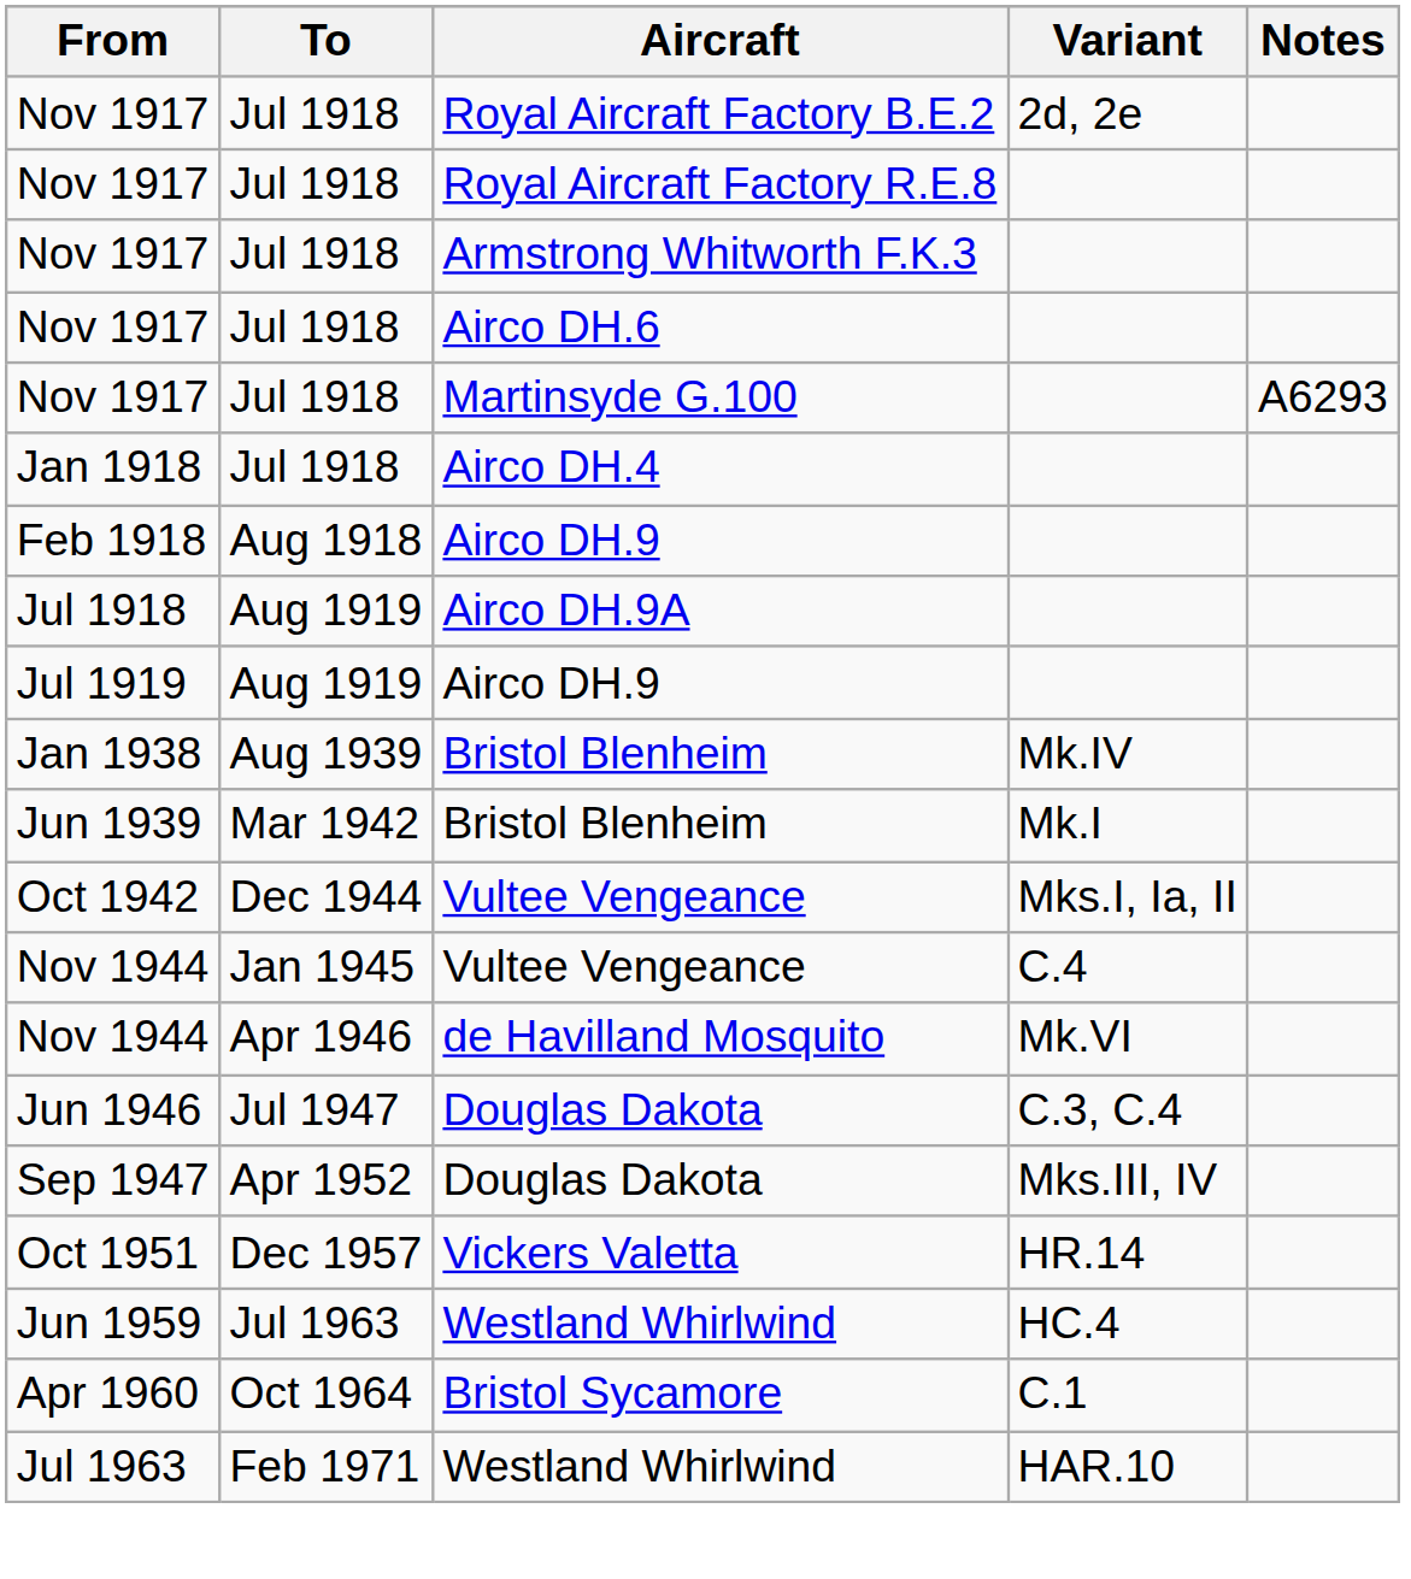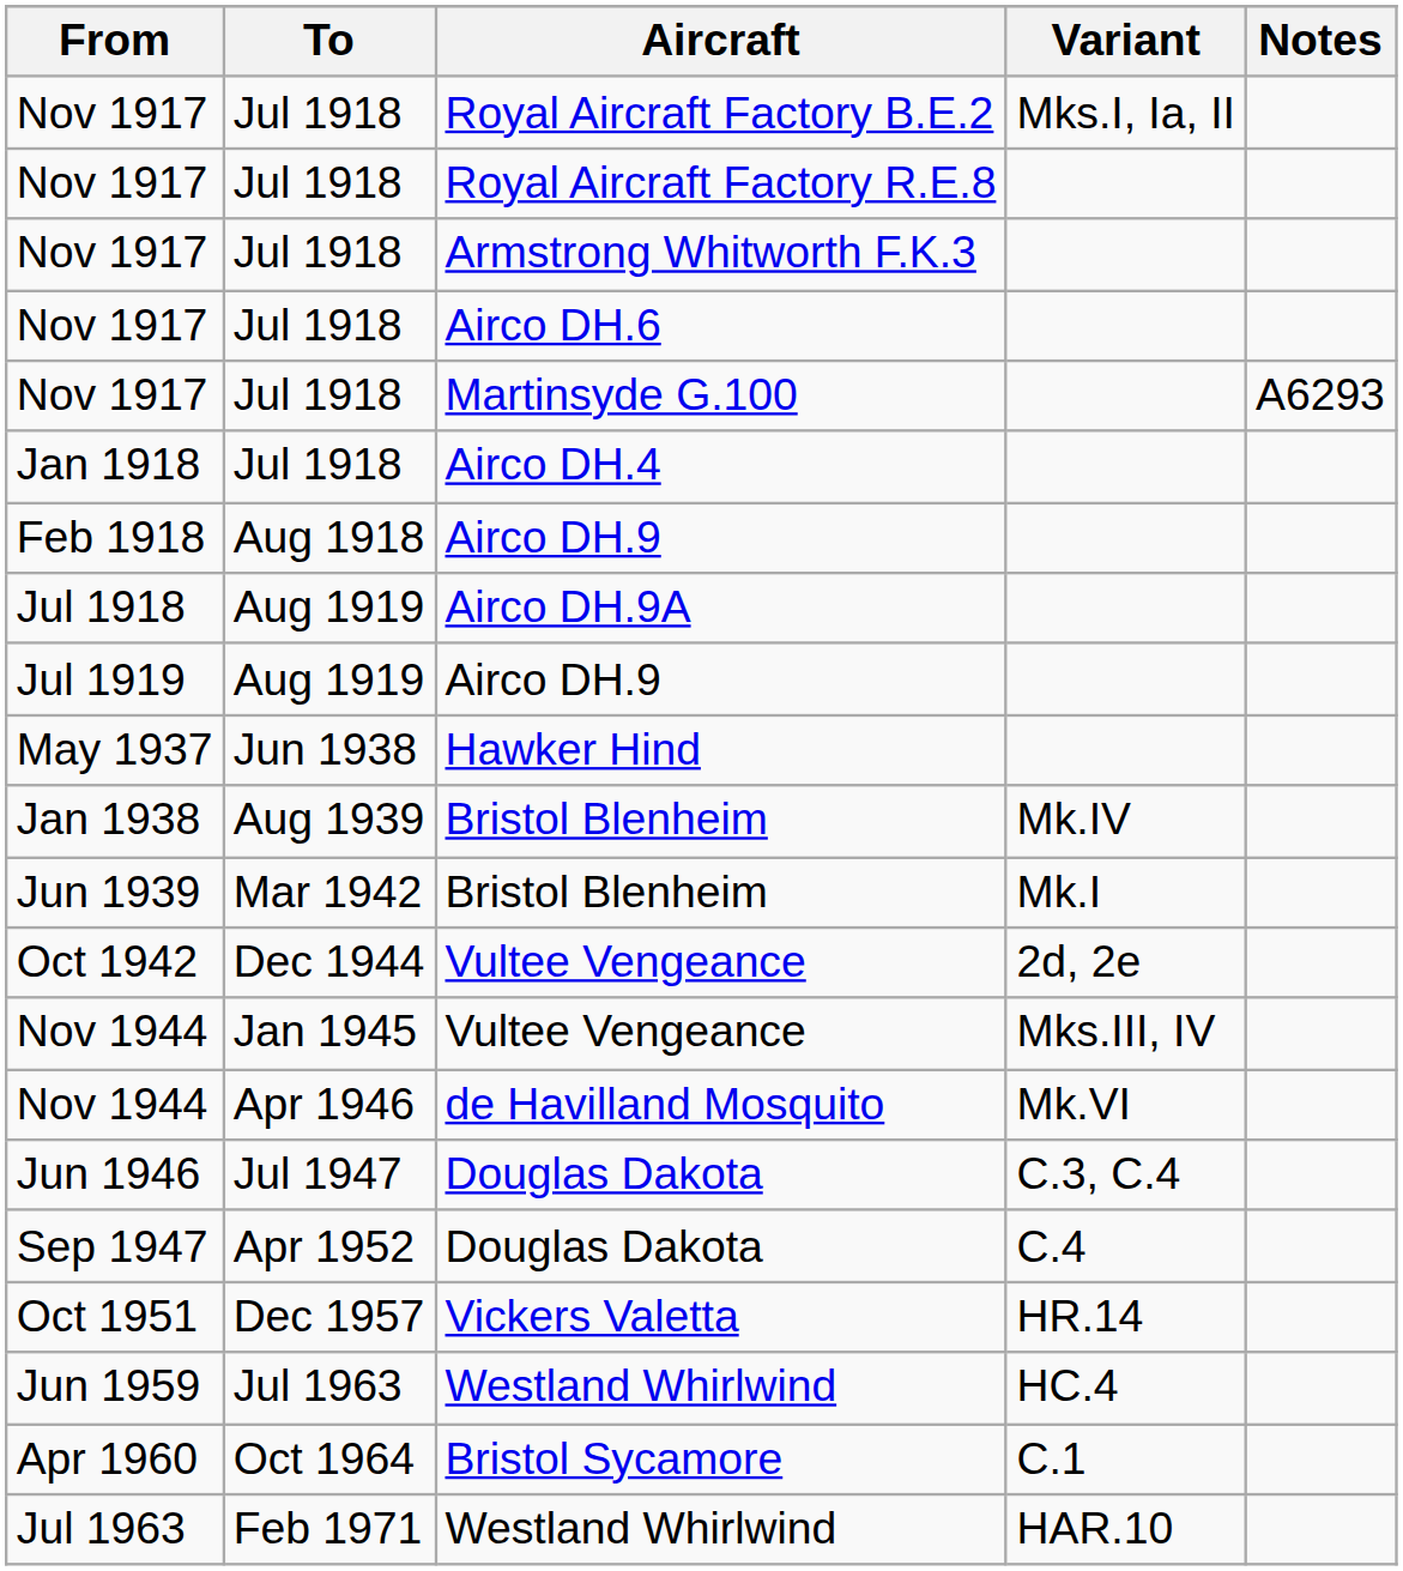Nov 1917 / Royal Aircraft Factory B.E.2 | Variant: 2d, 2e -> Mks.I, Ia, II
+ row: May 1937 | Jun 1938 | Hawker Hind
Oct 1942 | Variant: Mks.I, Ia, II -> 2d, 2e
Nov 1944 / Vultee Vengeance | Variant: C.4 -> Mks.III, IV
Sep 1947 | Variant: Mks.III, IV -> C.4
